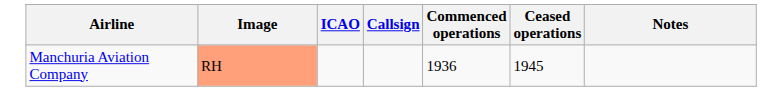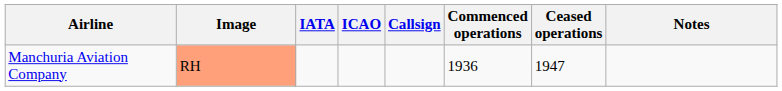+ column: IATA
Manchuria Aviation Company | Ceased operations: 1945 -> 1947
